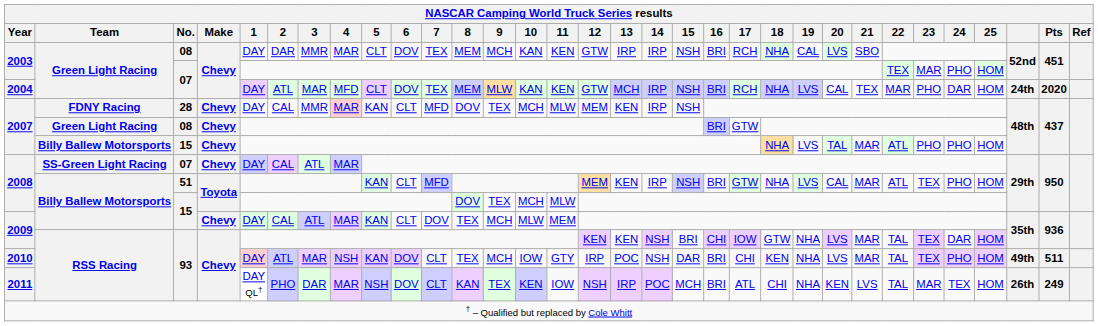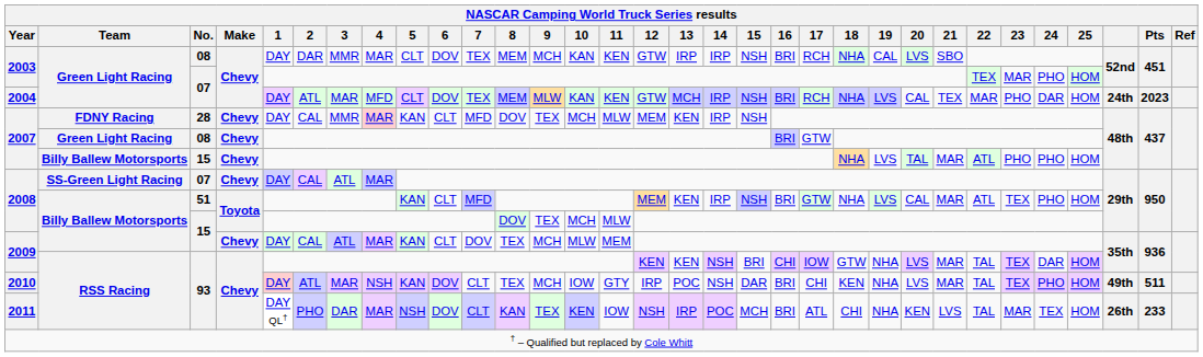2004 | Pts: 2020 -> 2023
2011 | Pts: 249 -> 233
